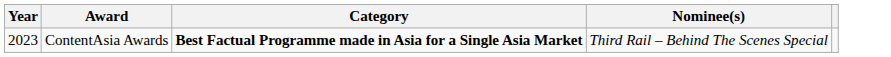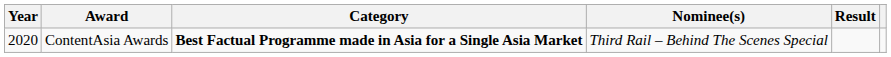+ column: Result
ContentAsia Awards | Year: 2023 -> 2020
